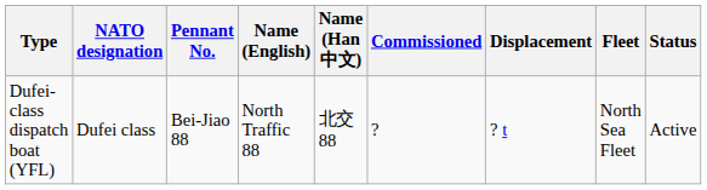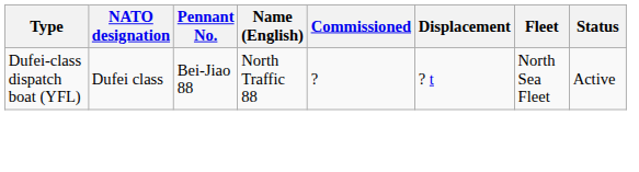- column: Name (Han 中文) | 北交 88
